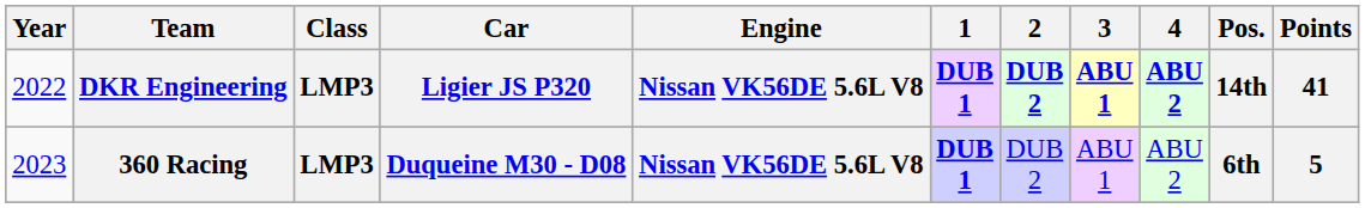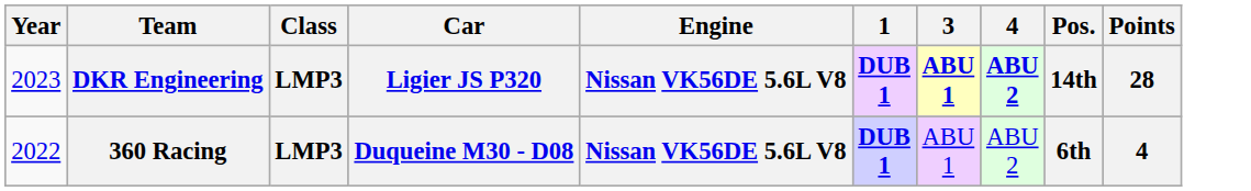- column: 2 | DUB 2 | DUB 2
DKR Engineering | Year: 2022 -> 2023
DKR Engineering | Points: 41 -> 28
360 Racing | Year: 2023 -> 2022
360 Racing | Points: 5 -> 4
